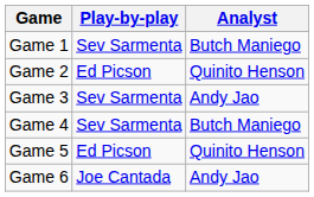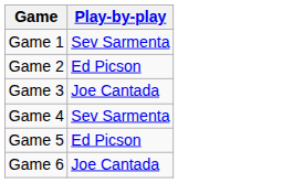- column: Analyst | Butch Maniego | Quinito Henson | Andy Jao | Butch Maniego | Quinito Henson | Andy Jao
Game 3 | Play-by-play: Sev Sarmenta -> Joe Cantada
